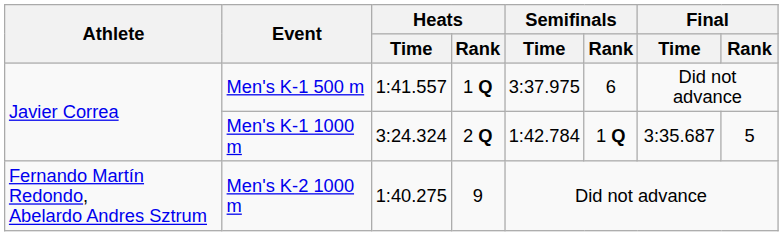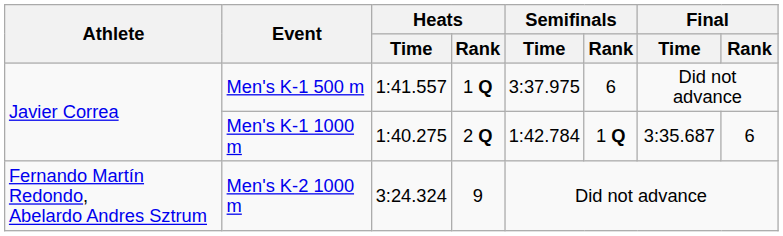Men's K-1 1000 m | Heats / Time: 3:24.324 -> 1:40.275
Men's K-1 1000 m | Final / Rank: 5 -> 6
Men's K-2 1000 m | Heats / Time: 1:40.275 -> 3:24.324
